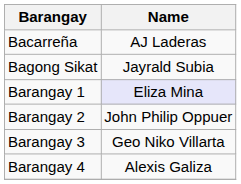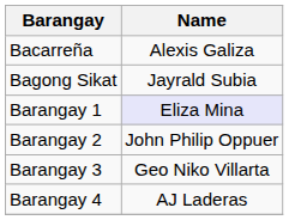Bacarreña | Name: AJ Laderas -> Alexis Galiza
Barangay 4 | Name: Alexis Galiza -> AJ Laderas
